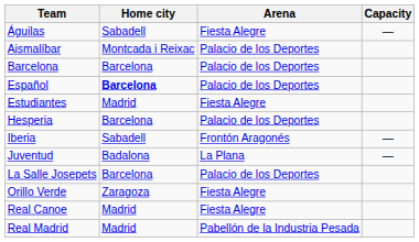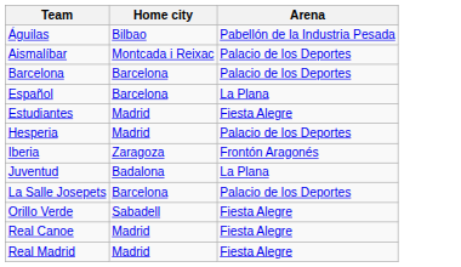- column: Capacity | — | — | —
Águilas | Home city: Sabadell -> Bilbao
Águilas | Arena: Fiesta Alegre -> Pabellón de la Industria Pesada
Español | Home city: bold -> normal
Español | Arena: Palacio de los Deportes -> La Plana
Hesperia | Home city: Barcelona -> Madrid
Iberia | Home city: Sabadell -> Zaragoza
Orillo Verde | Home city: Zaragoza -> Sabadell
Real Madrid | Arena: Pabellón de la Industria Pesada -> Fiesta Alegre
